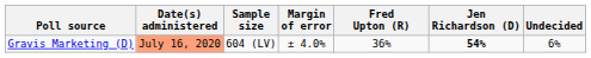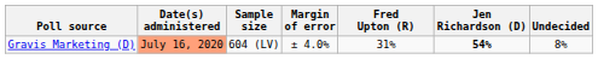Gravis Marketing (D) | Fred Upton (R): 36% -> 31%
Gravis Marketing (D) | Undecided: 6% -> 8%
